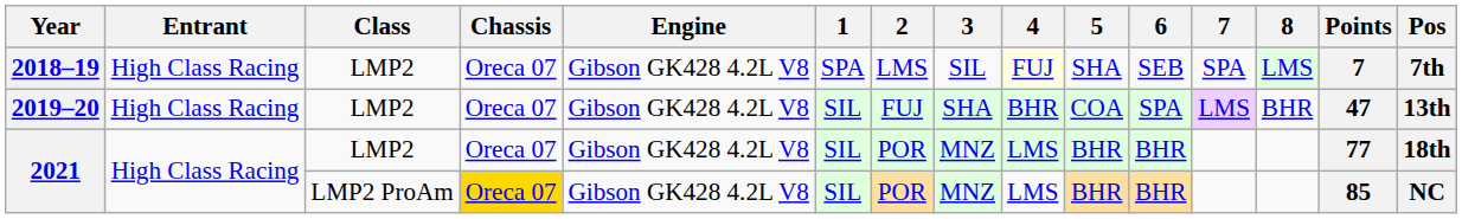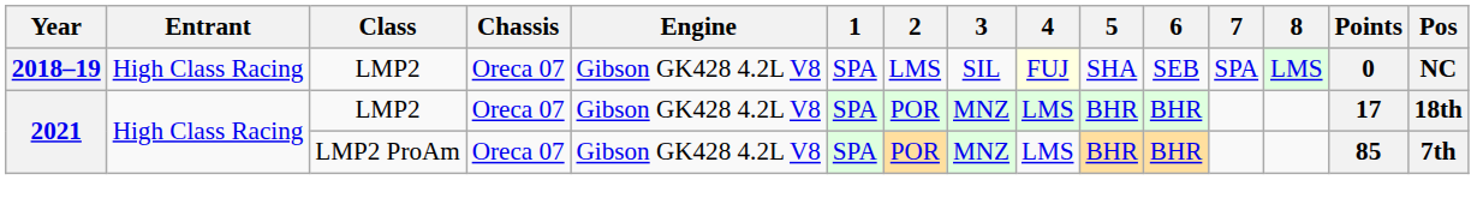2018–19 | Points: 7 -> 0
2018–19 | Pos: 7th -> NC
- row: 2019–20 | High Class Racing | LMP2 | Oreca 07 | Gibson GK428 4.2L V8 | SIL | FUJ | SHA | BHR | COA | SPA | LMS | BHR | 47 | 13th
2021 / LMP2 | 1: SIL -> SPA
2021 / LMP2 | Points: 77 -> 17
2021 / LMP2 ProAm | Chassis: gold background -> no background
2021 / LMP2 ProAm | 1: SIL -> SPA
2021 / LMP2 ProAm | Pos: NC -> 7th
